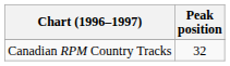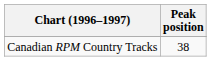Canadian RPM Country Tracks | Peak position: 32 -> 38
